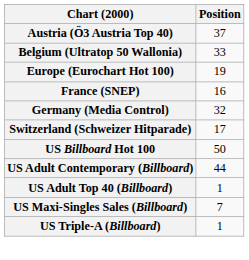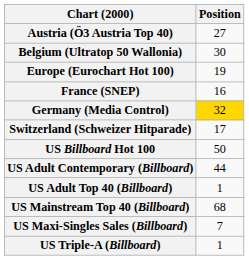Austria (Ö3 Austria Top 40) | Position: 37 -> 27
Belgium (Ultratop 50 Wallonia) | Position: 33 -> 30
Germany (Media Control) | Position: no background -> gold background
+ row: US Mainstream Top 40 (Billboard) | 68
